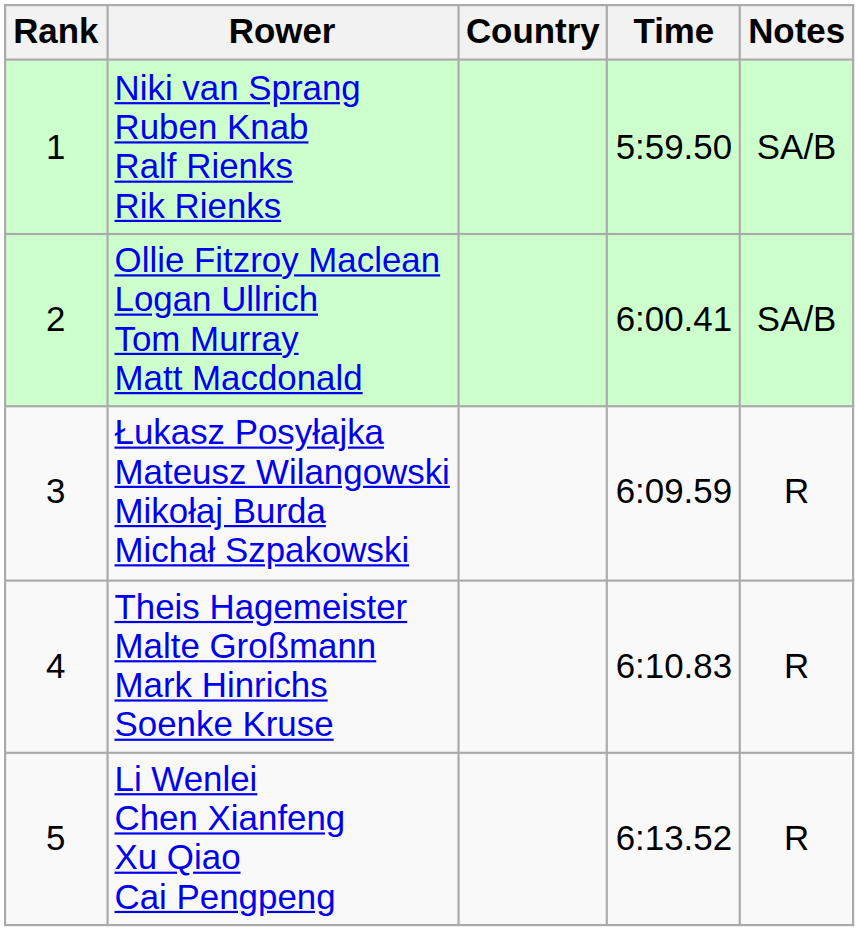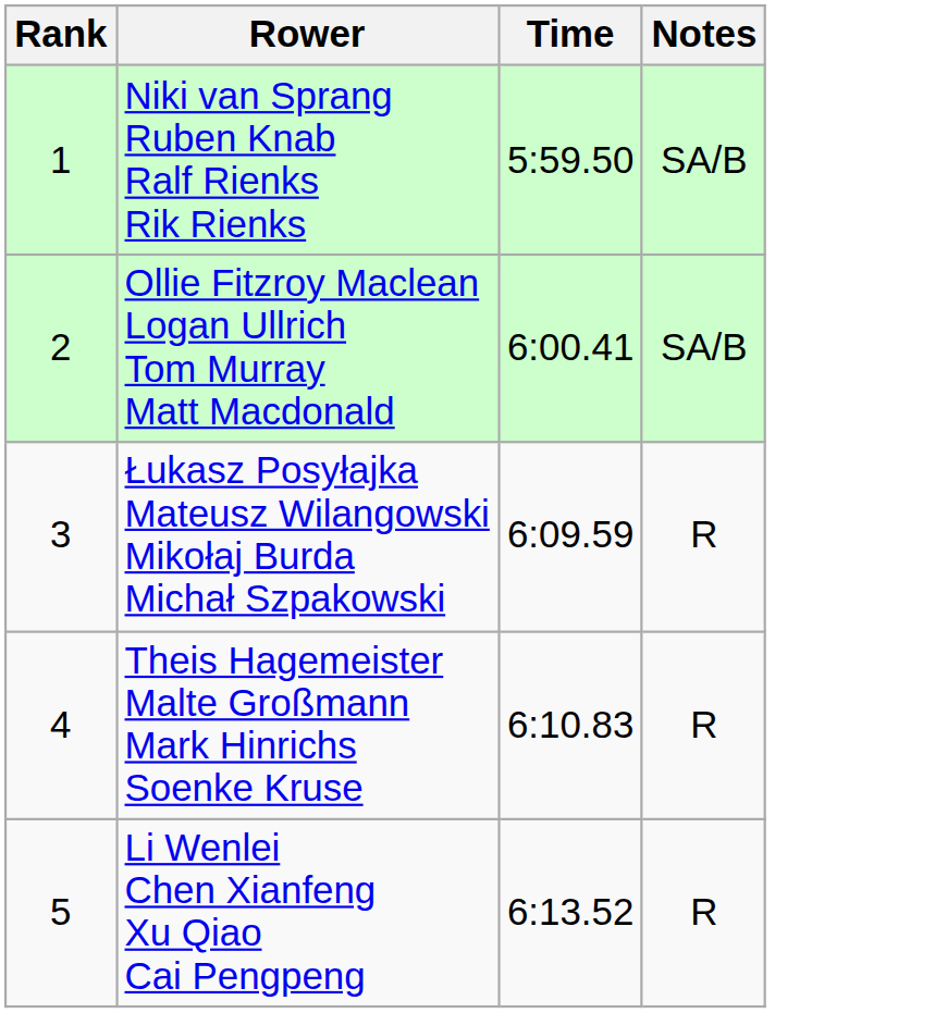- column: Country
